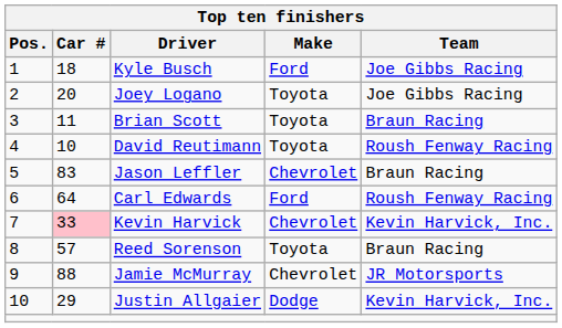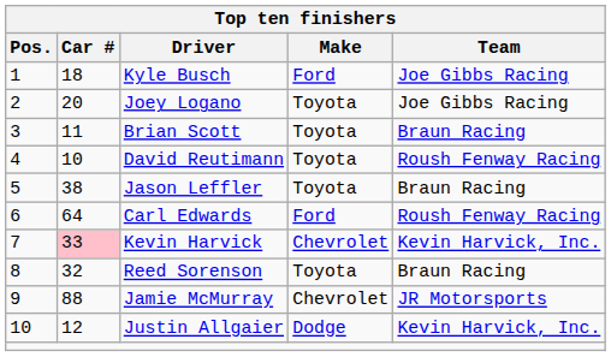Jason Leffler | Car #: 83 -> 38
Jason Leffler | Make: Chevrolet -> Toyota
Reed Sorenson | Car #: 57 -> 32
Justin Allgaier | Car #: 29 -> 12
